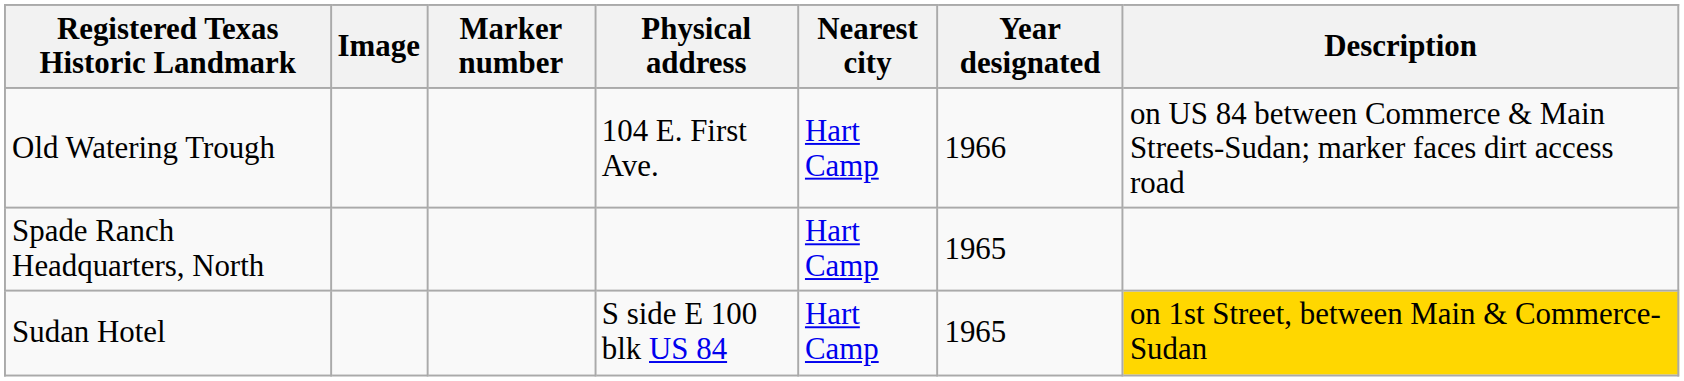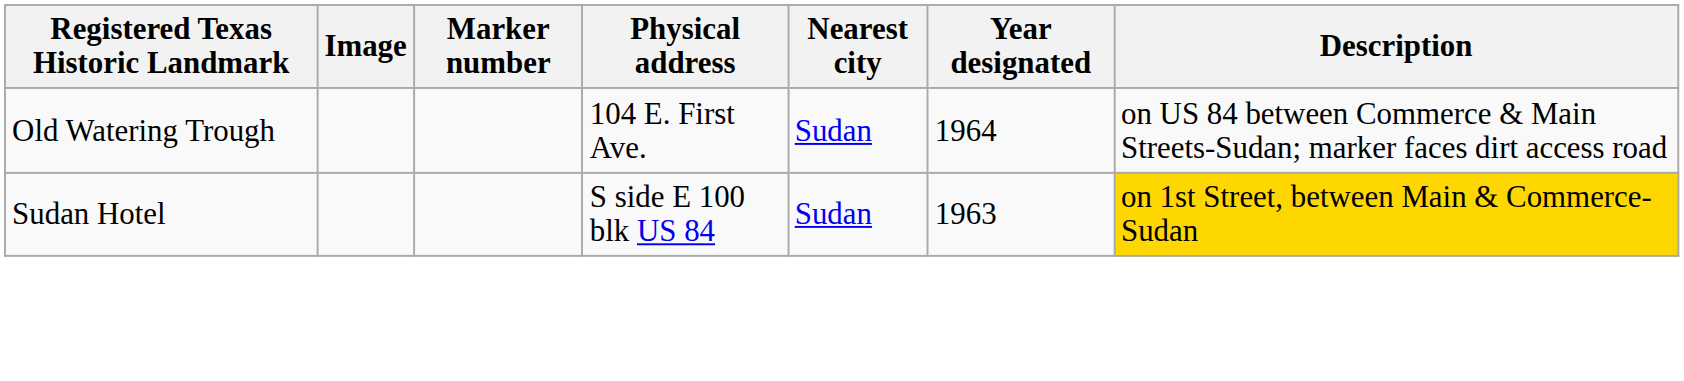Old Watering Trough | Nearest city: Hart Camp -> Sudan
Old Watering Trough | Year designated: 1966 -> 1964
- row: Spade Ranch Headquarters, North | Hart Camp | 1965
Sudan Hotel | Nearest city: Hart Camp -> Sudan
Sudan Hotel | Year designated: 1965 -> 1963
